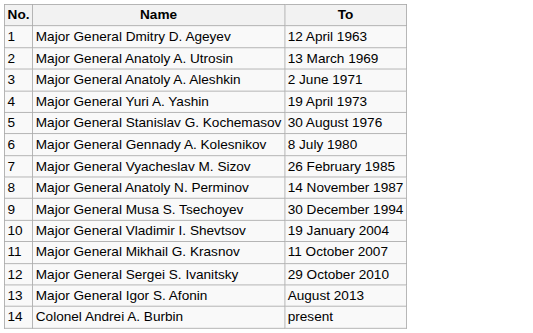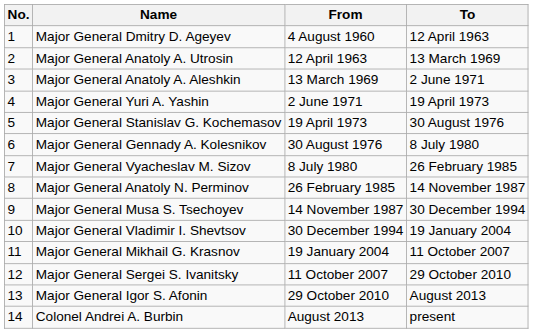+ column: From | 4 August 1960 | 12 April 1963 | 13 March 1969 | 2 June 1971 | 19 April 1973 | 30 August 1976 | 8 July 1980 | 26 February 1985 | 14 November 1987 | 30 December 1994 | 19 January 2004 | 11 October 2007 | 29 October 2010 | August 2013
